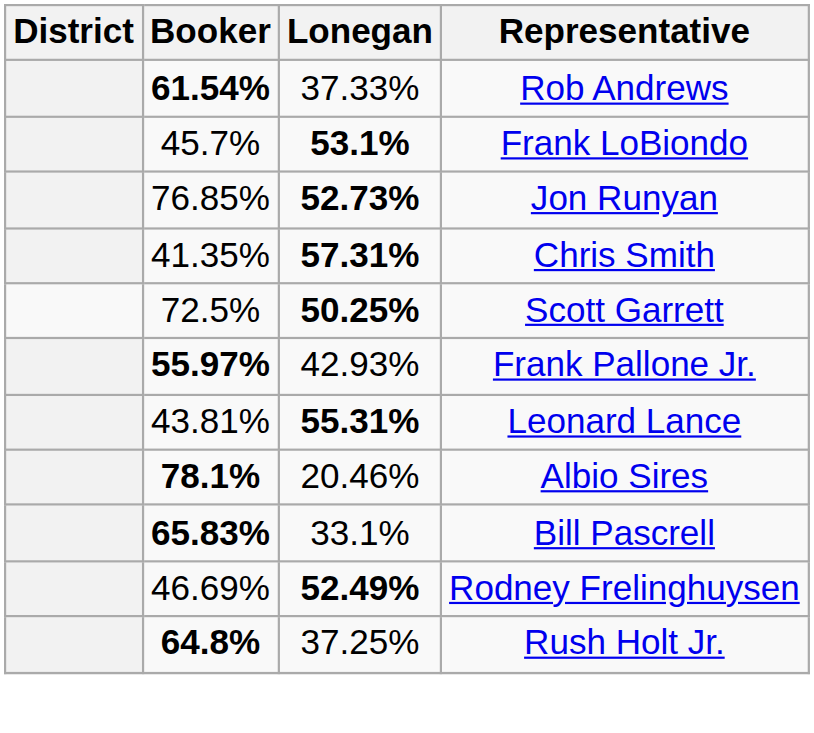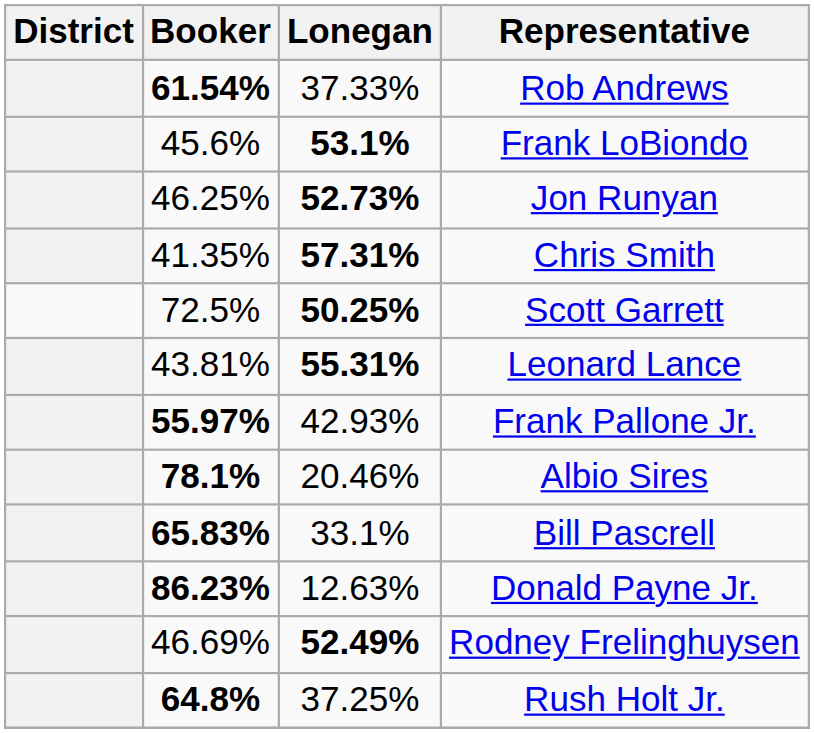Frank LoBiondo | Booker: 45.7% -> 45.6%
Jon Runyan | Booker: 76.85% -> 46.25%
rows swapped: Frank Pallone Jr. <-> Leonard Lance
+ row: 86.23% | 12.63% | Donald Payne Jr.
